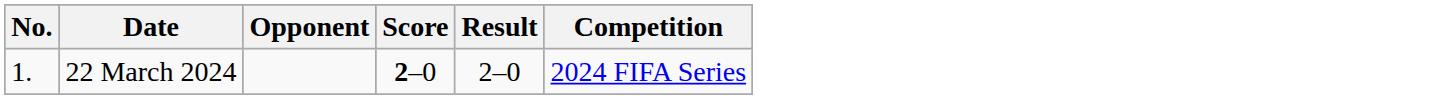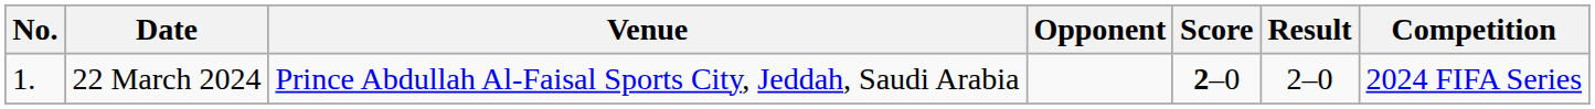+ column: Venue | Prince Abdullah Al-Faisal Sports City, Jeddah, Saudi Arabia
